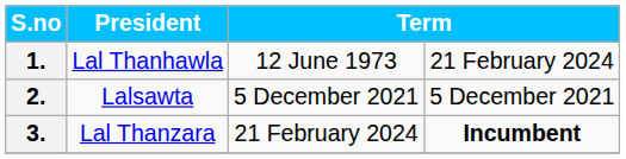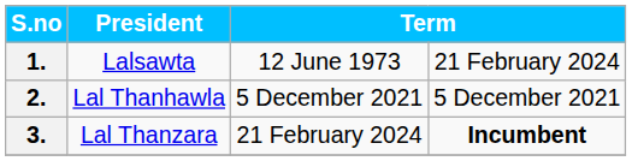1. | President: Lal Thanhawla -> Lalsawta
2. | President: Lalsawta -> Lal Thanhawla
